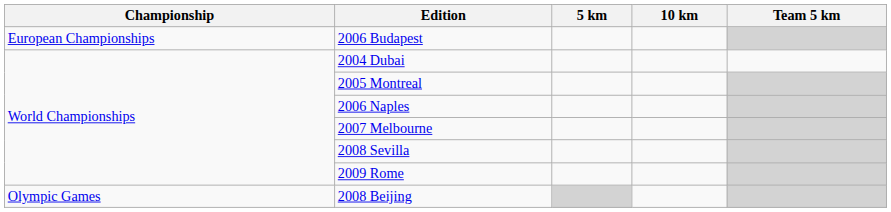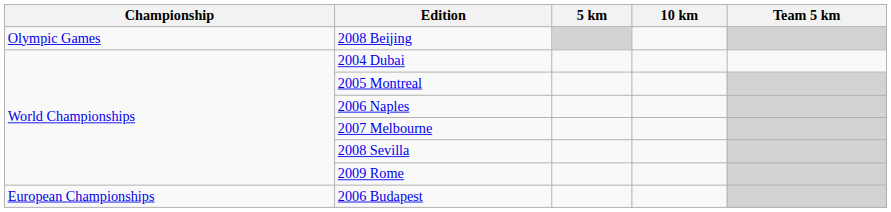rows swapped: 2008 Beijing <-> 2006 Budapest
